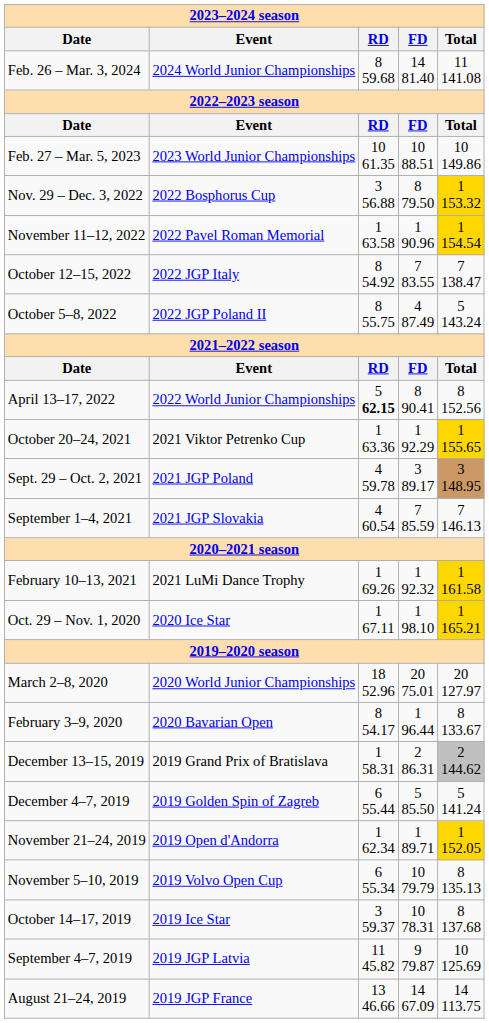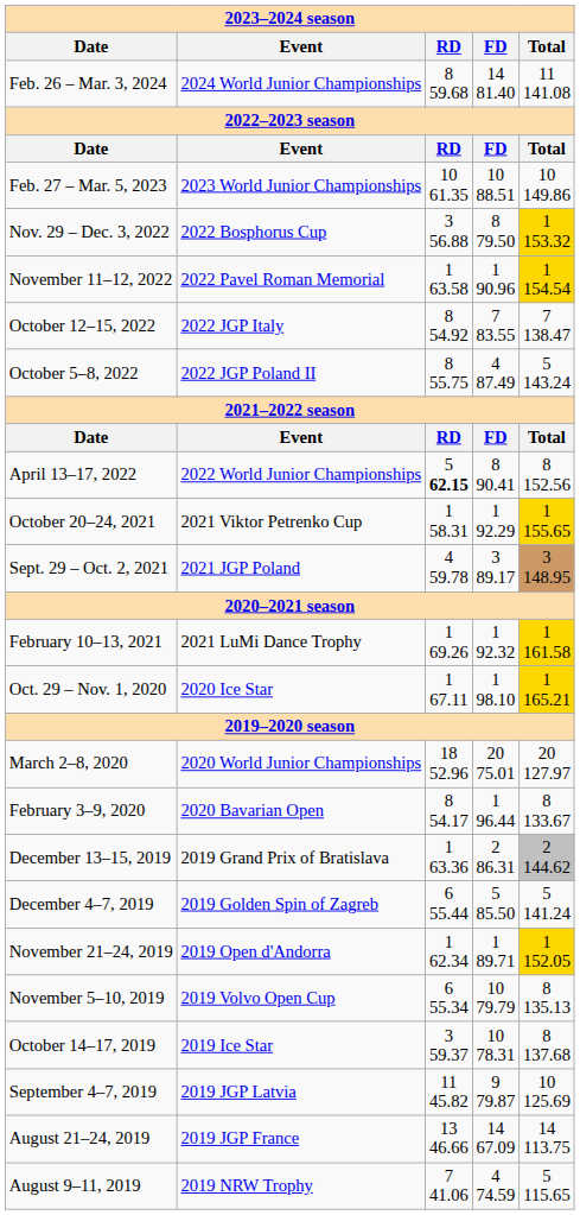October 20–24, 2021 | RD: 1 63.36 -> 1 58.31
- row: September 1–4, 2021 | 2021 JGP Slovakia | 4 60.54 | 7 85.59 | 7 146.13
December 13–15, 2019 | RD: 1 58.31 -> 1 63.36
+ row: August 9–11, 2019 | 2019 NRW Trophy | 7 41.06 | 4 74.59 | 5 115.65
